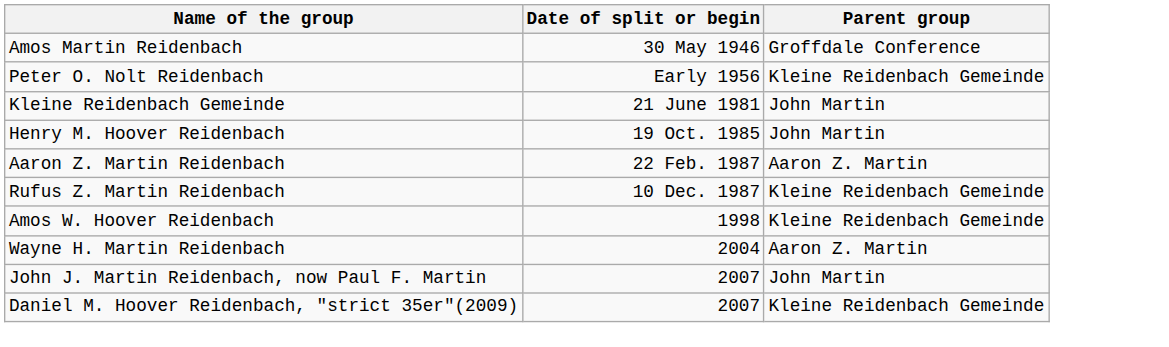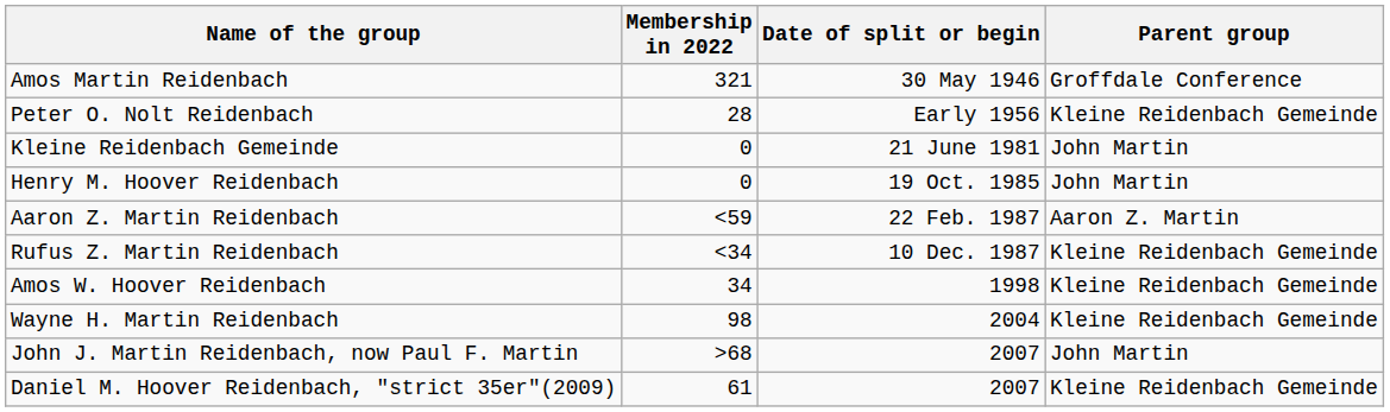+ column: Membership in 2022 | 321 | 28 | 0 | 0 | <59 | <34 | 34 | 98 | >68 | 61
Wayne H. Martin Reidenbach | Parent group: Aaron Z. Martin -> Kleine Reidenbach Gemeinde
